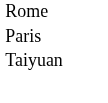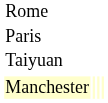+ row: Manchester
